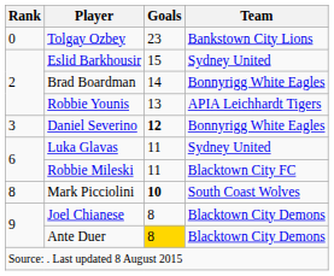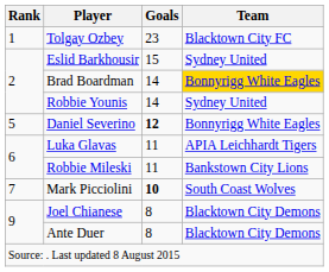Tolgay Ozbey | Rank: 0 -> 1
Tolgay Ozbey | Team: Bankstown City Lions -> Blacktown City FC
Brad Boardman | Team: no background -> gold background
Robbie Younis | Goals: 13 -> 14
Robbie Younis | Team: APIA Leichhardt Tigers -> Sydney United
Daniel Severino | Rank: 3 -> 5
Luka Glavas | Team: Sydney United -> APIA Leichhardt Tigers
Robbie Mileski | Team: Blacktown City FC -> Bankstown City Lions
Mark Picciolini | Rank: 8 -> 7
Ante Duer | Goals: gold background -> no background
